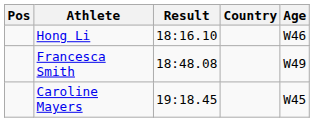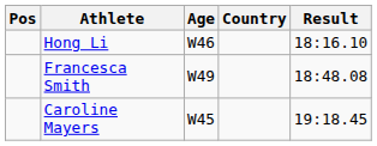columns swapped: Age <-> Result
